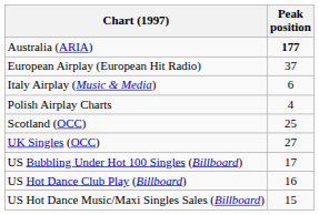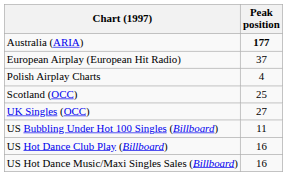- row: Italy Airplay (Music & Media) | 6
US Bubbling Under Hot 100 Singles (Billboard) | Peak position: 17 -> 11
US Hot Dance Music/Maxi Singles Sales (Billboard) | Peak position: 15 -> 16
